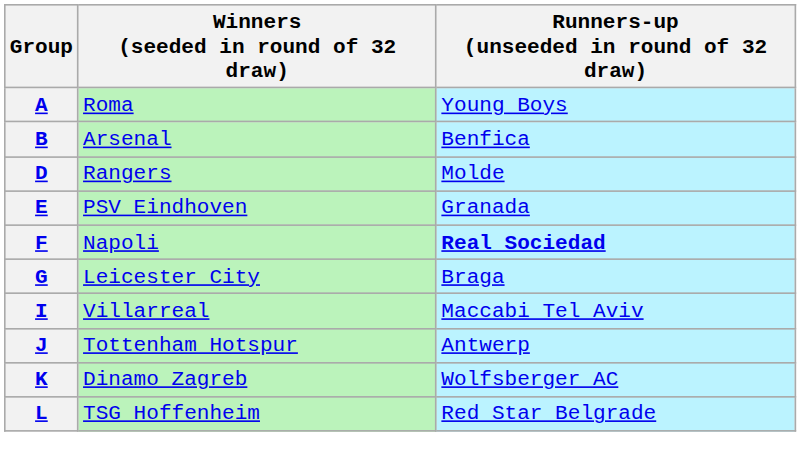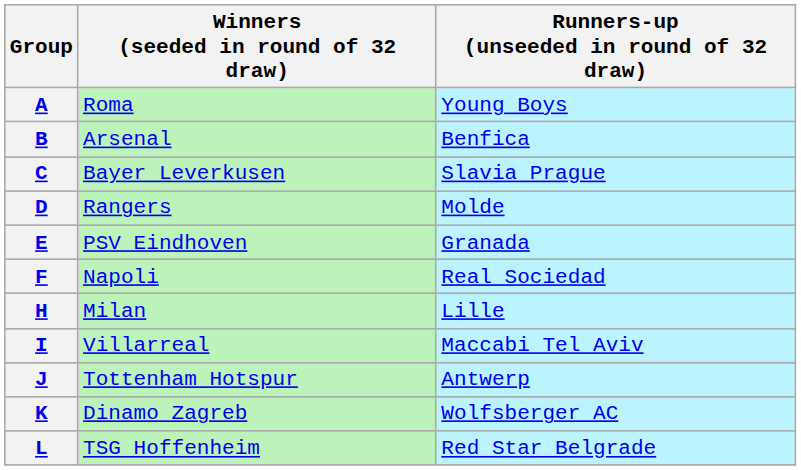+ row: C | Bayer Leverkusen | Slavia Prague
F | Runners-up (unseeded in round of 32 draw): bold -> normal
- row: G | Leicester City | Braga
+ row: H | Milan | Lille
